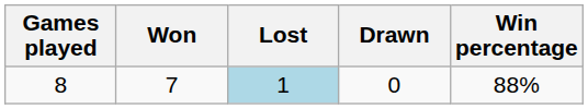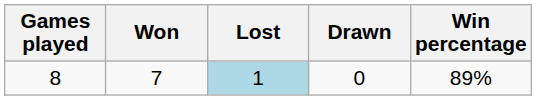8 | Win percentage: 88% -> 89%
